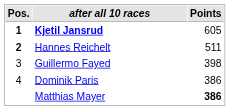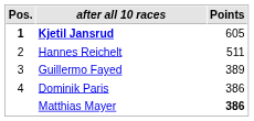Hannes Reichelt | Pos.: bold -> normal
Guillermo Fayed | Points: 398 -> 389
